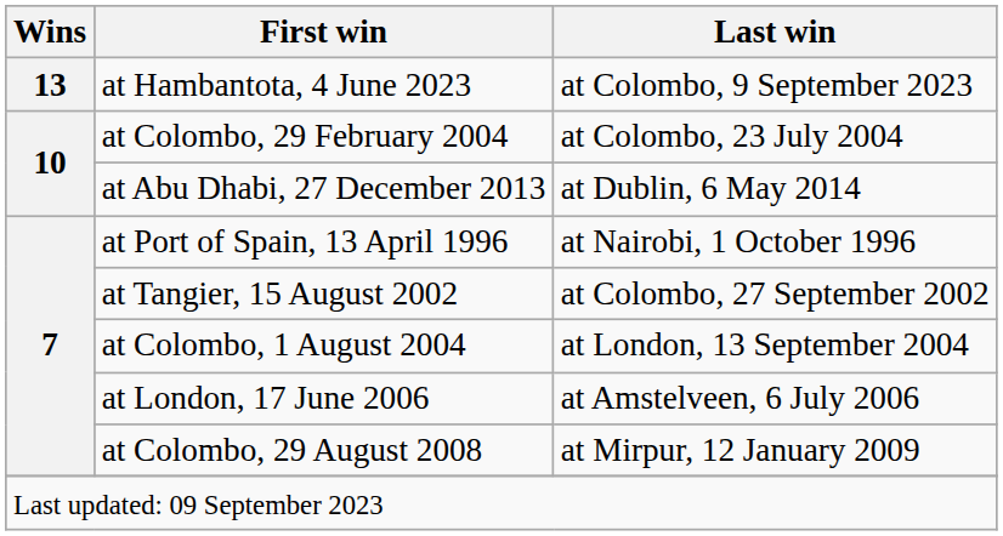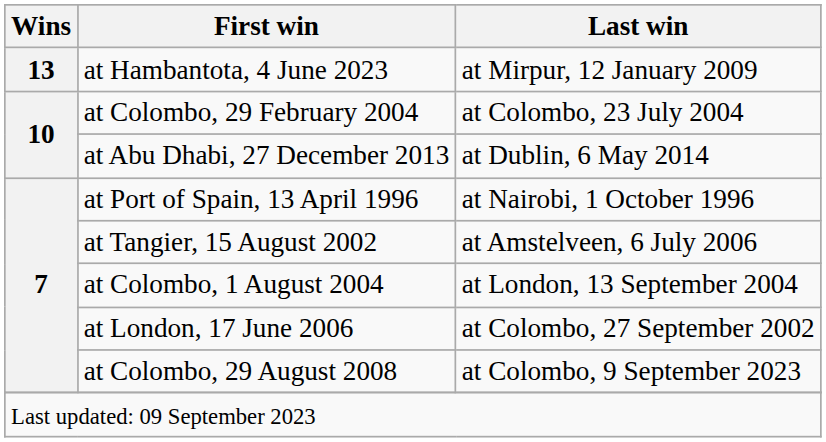at Hambantota, 4 June 2023 | Last win: at Colombo, 9 September 2023 -> at Mirpur, 12 January 2009
at Tangier, 15 August 2002 | Last win: at Colombo, 27 September 2002 -> at Amstelveen, 6 July 2006
at London, 17 June 2006 | Last win: at Amstelveen, 6 July 2006 -> at Colombo, 27 September 2002
at Colombo, 29 August 2008 | Last win: at Mirpur, 12 January 2009 -> at Colombo, 9 September 2023
